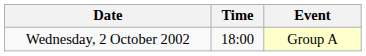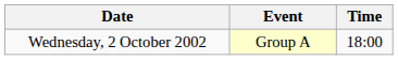columns swapped: Time <-> Event
